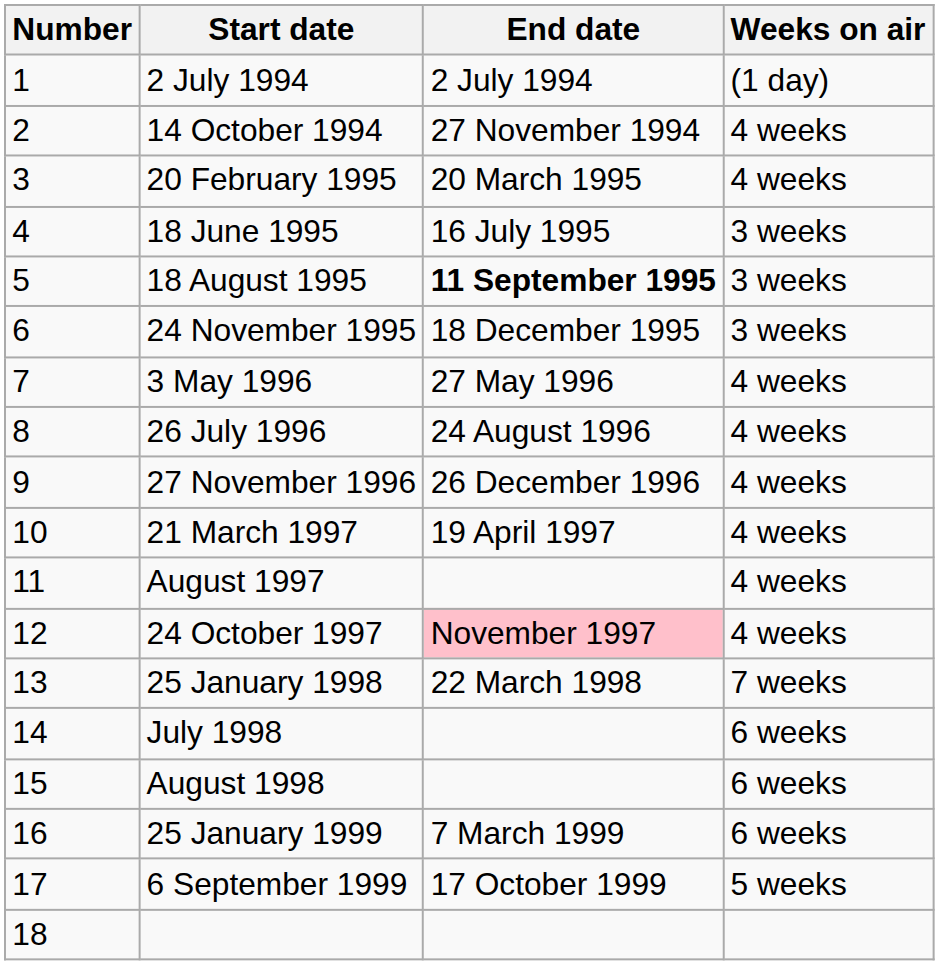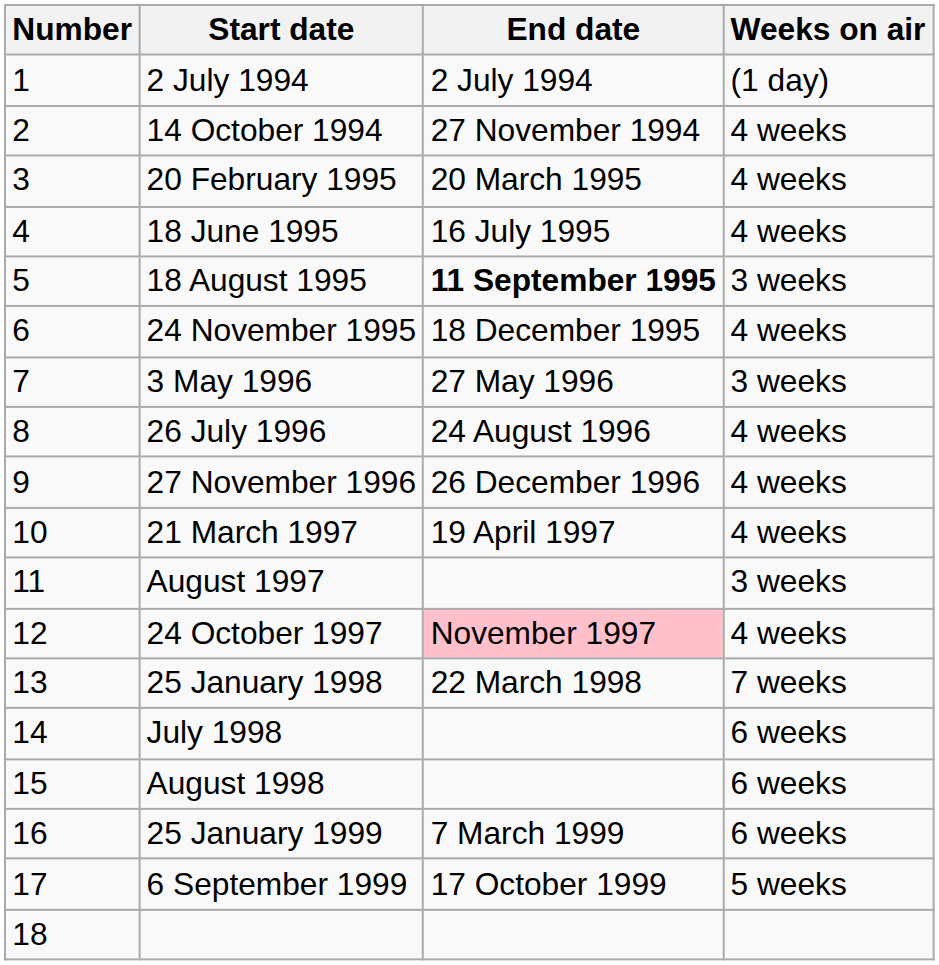18 June 1995 | Weeks on air: 3 weeks -> 4 weeks
24 November 1995 | Weeks on air: 3 weeks -> 4 weeks
3 May 1996 | Weeks on air: 4 weeks -> 3 weeks
August 1997 | Weeks on air: 4 weeks -> 3 weeks
